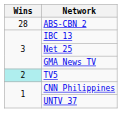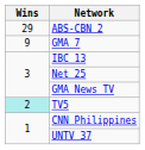ABS-CBN 2 | Wins: 28 -> 29
+ row: 9 | GMA 7
